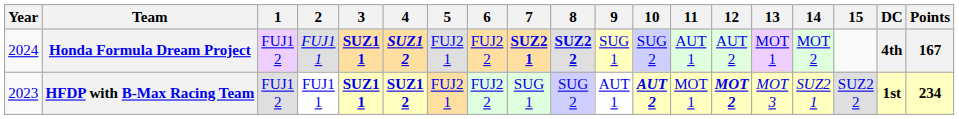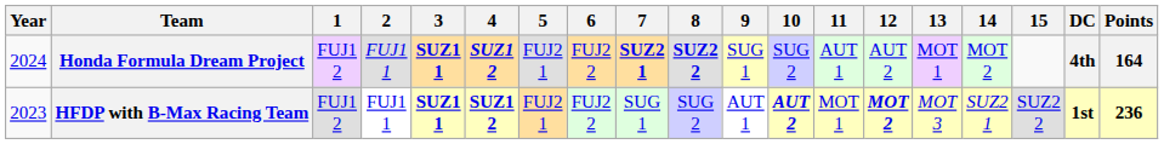Honda Formula Dream Project | Points: 167 -> 164
HFDP with B-Max Racing Team | Points: 234 -> 236
